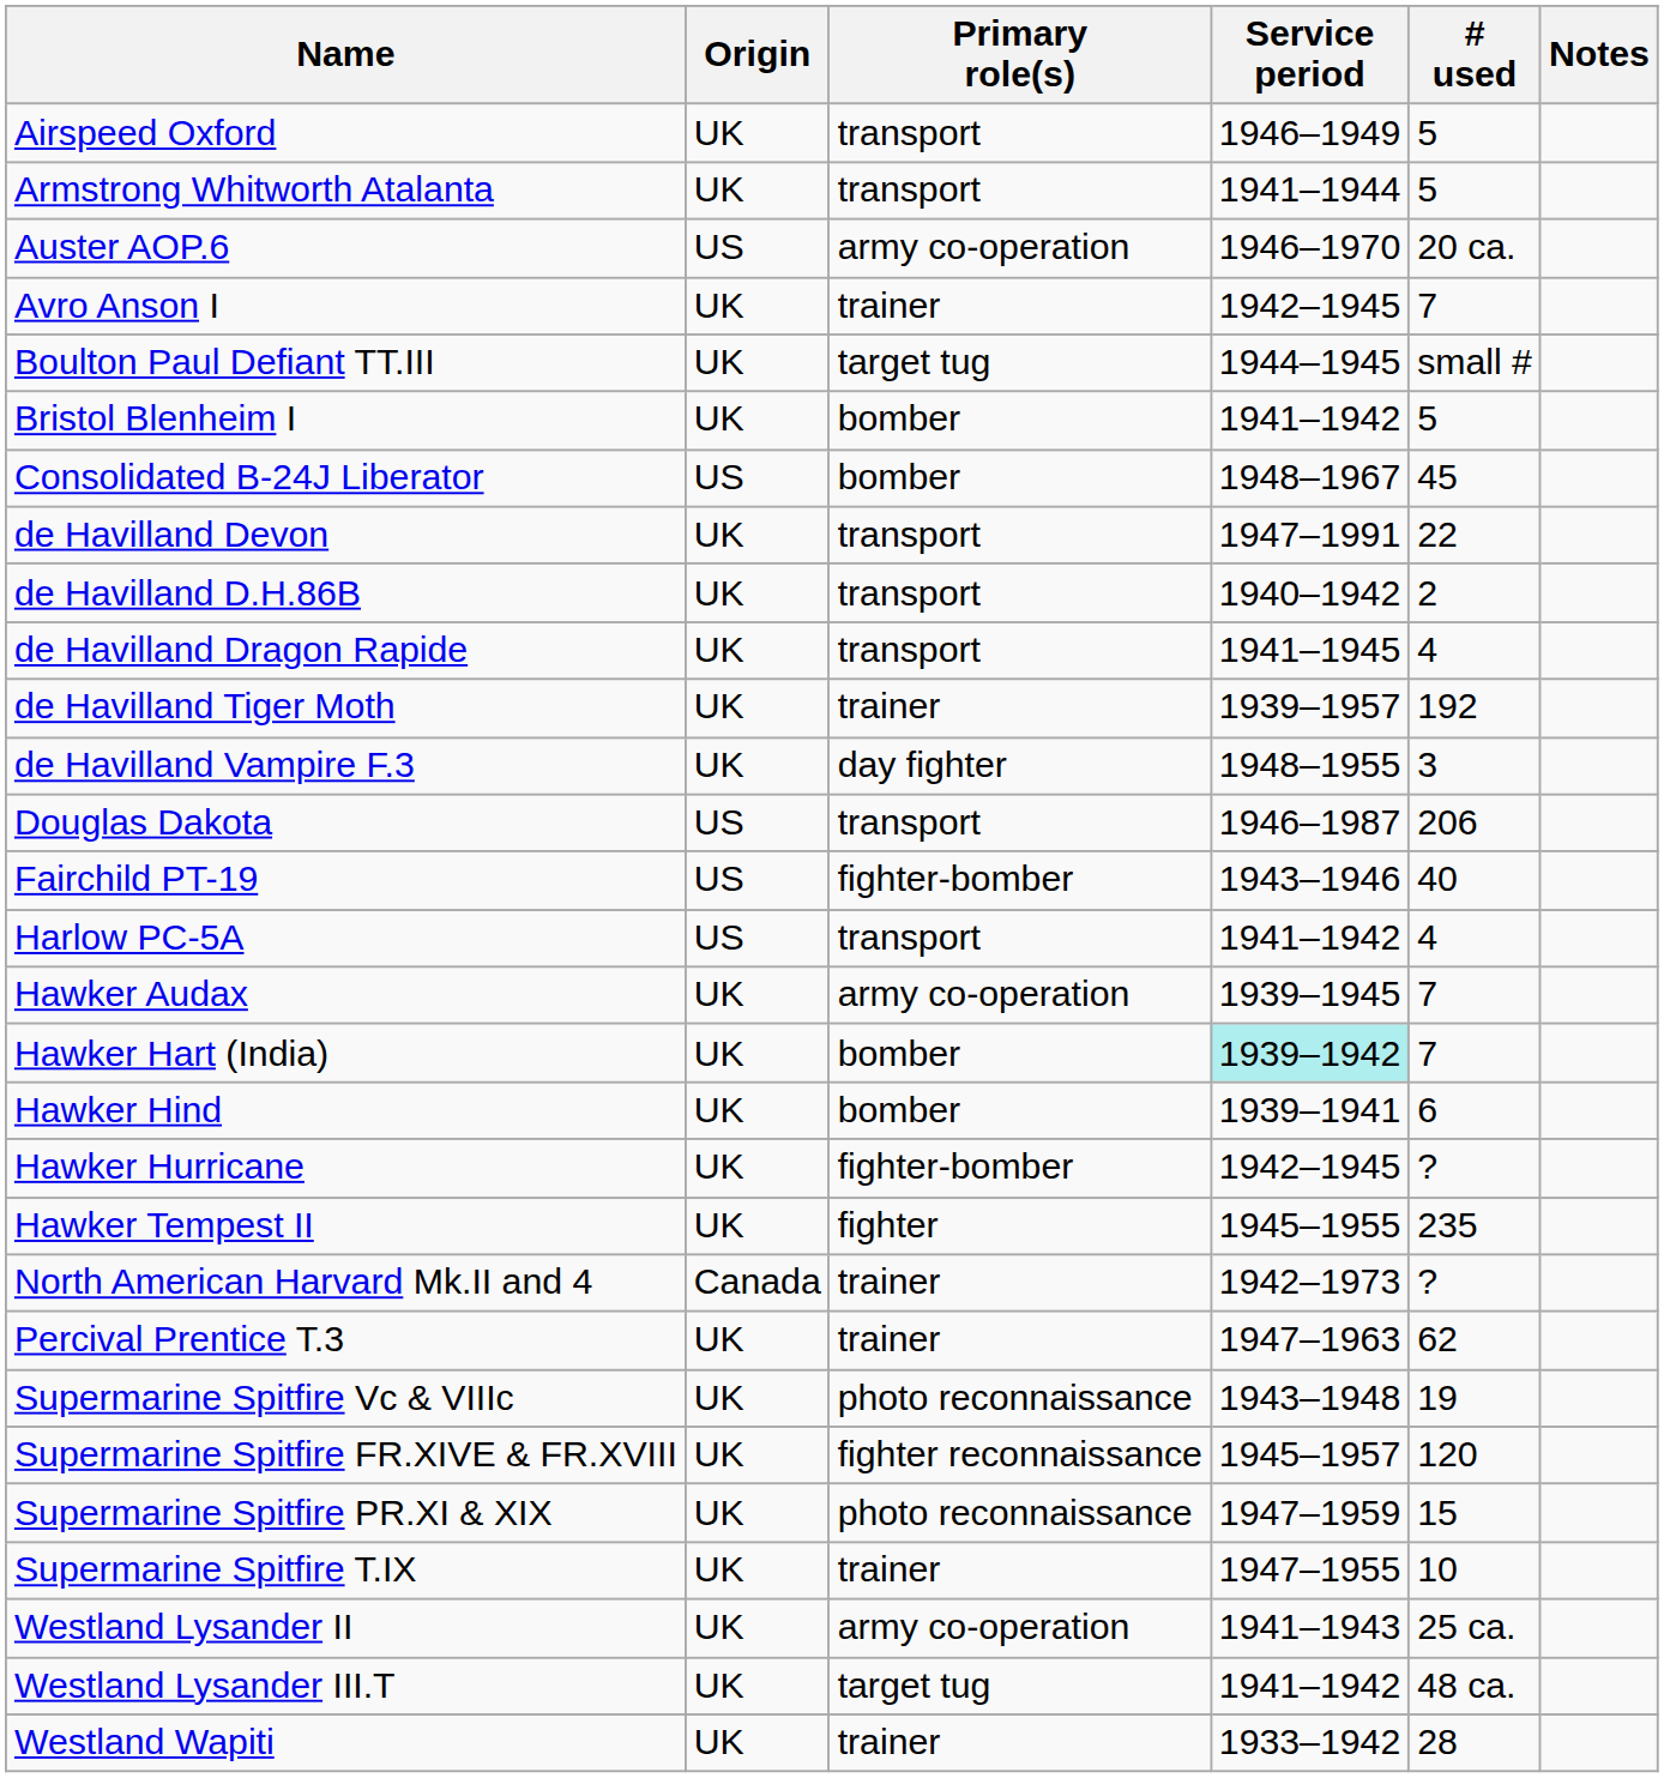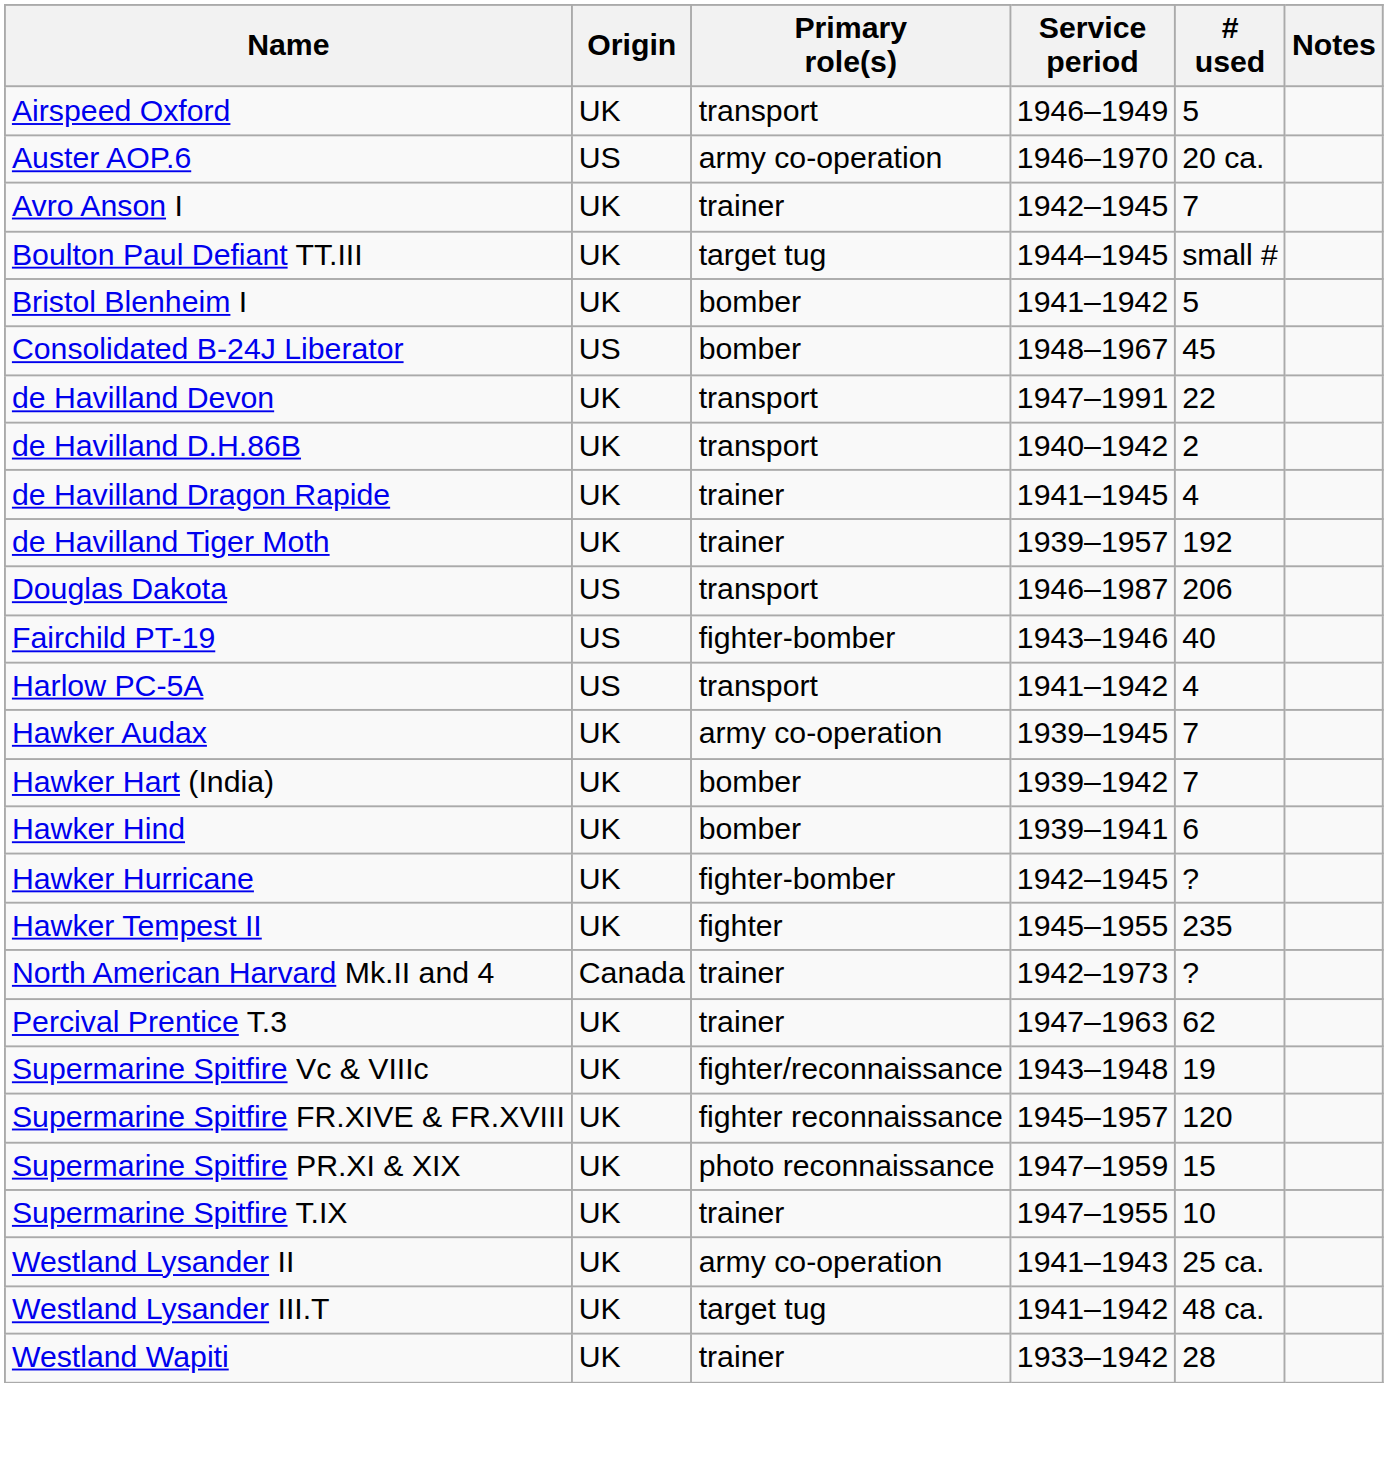- row: Armstrong Whitworth Atalanta | UK | transport | 1941–1944 | 5
de Havilland Dragon Rapide | Primary role(s): transport -> trainer
- row: de Havilland Vampire F.3 | UK | day fighter | 1948–1955 | 3
Hawker Hart (India) | Service period: paleturquoise background -> no background
Supermarine Spitfire Vc & VIIIc | Primary role(s): photo reconnaissance -> fighter/reconnaissance
